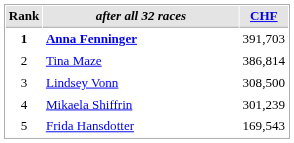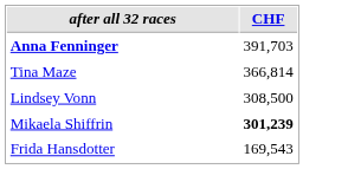- column: Rank | 1 | 2 | 3 | 4 | 5
Tina Maze | CHF: 386,814 -> 366,814
Mikaela Shiffrin | CHF: normal -> bold
